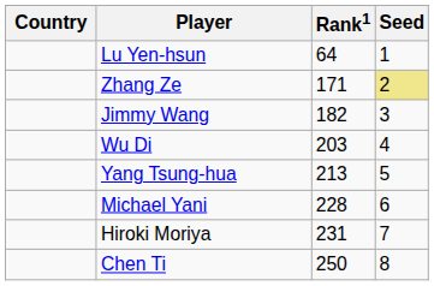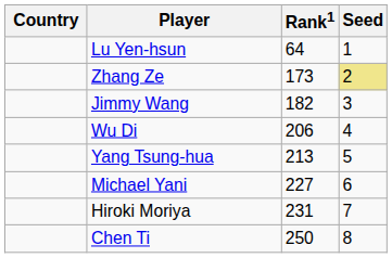Zhang Ze | Rank1: 171 -> 173
Wu Di | Rank1: 203 -> 206
Michael Yani | Rank1: 228 -> 227
